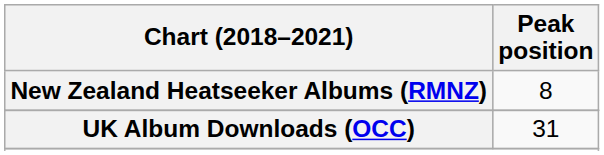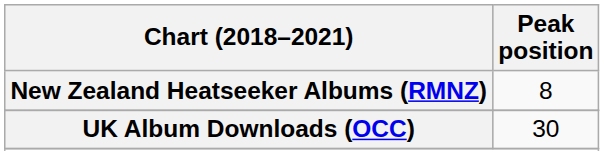UK Album Downloads (OCC) | Peak position: 31 -> 30
